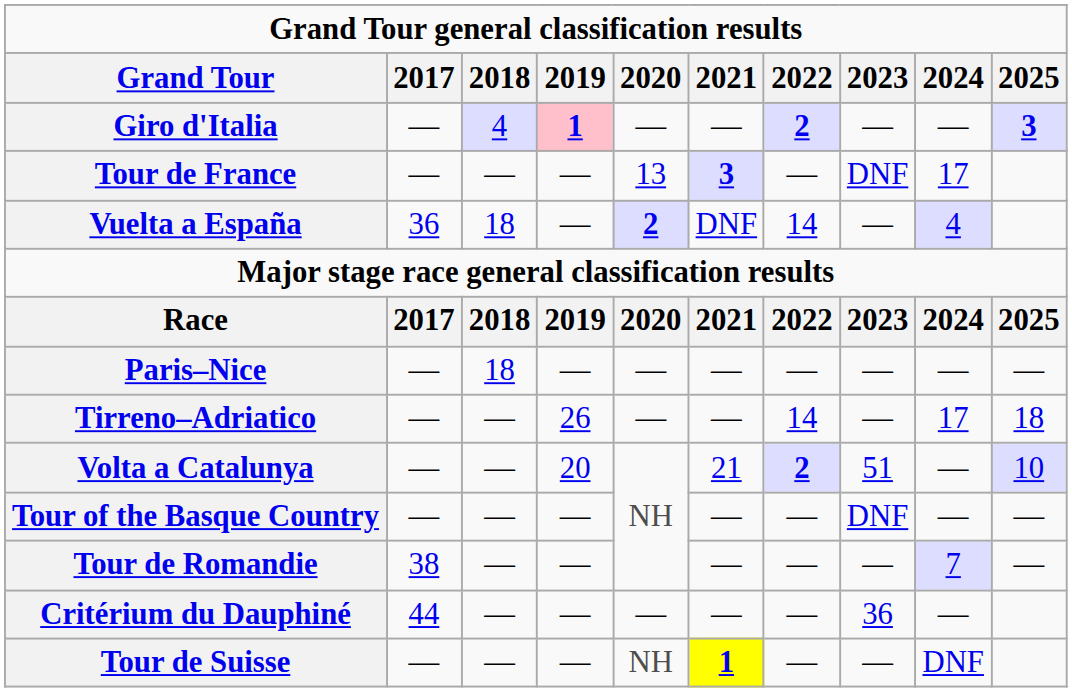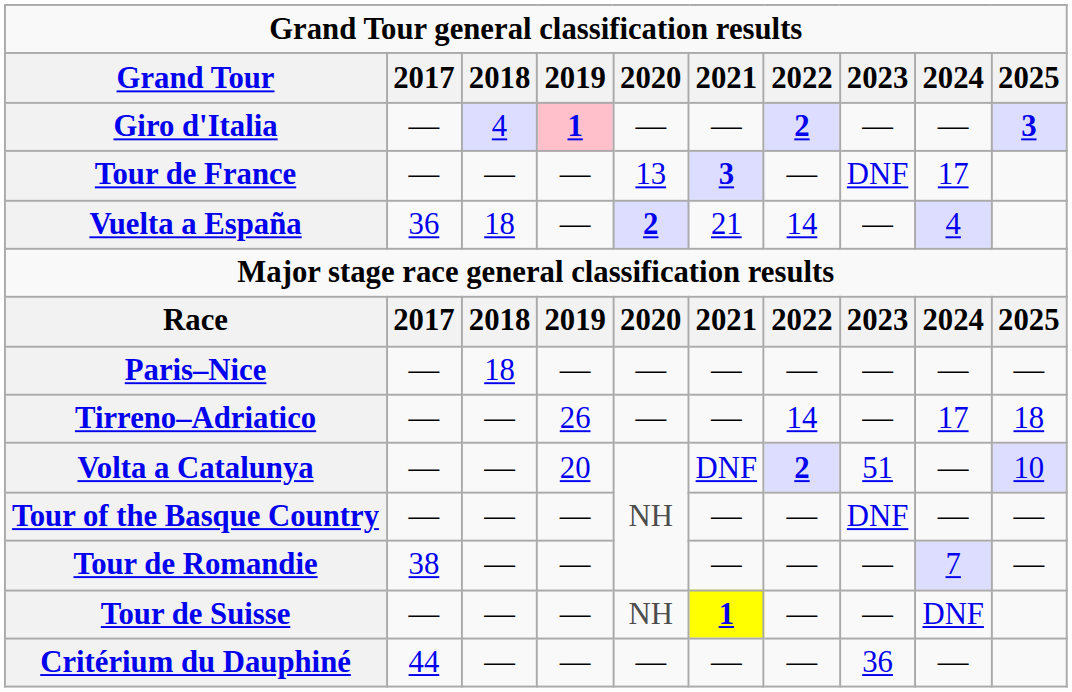Vuelta a España | 2021: DNF -> 21
Volta a Catalunya | 2021: 21 -> DNF
rows swapped: Critérium du Dauphiné <-> Tour de Suisse
